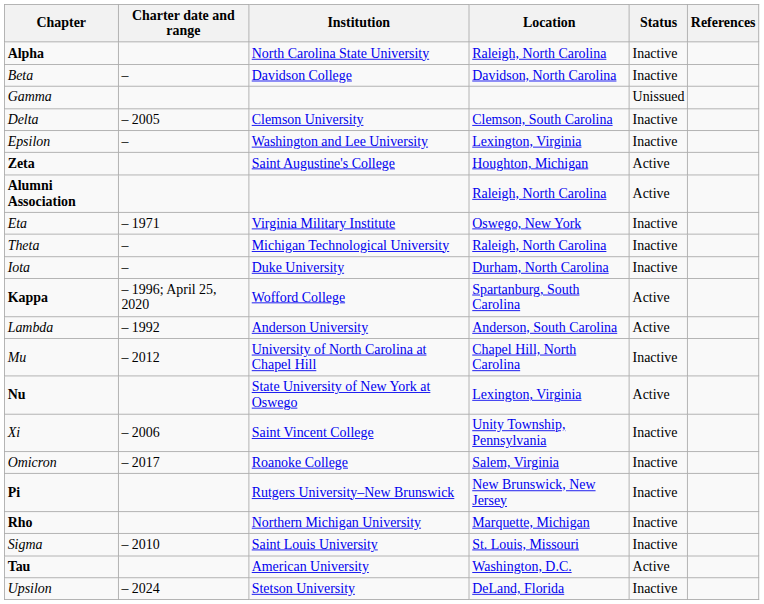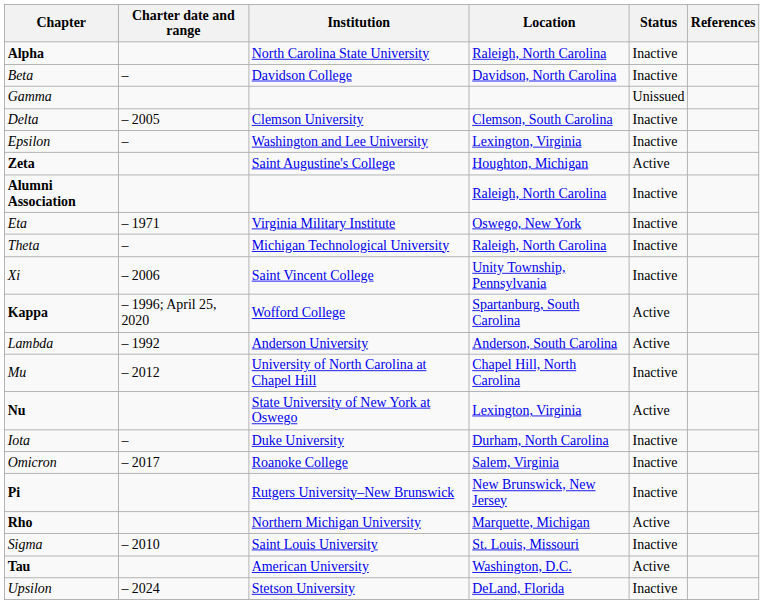Alumni Association | Status: Active -> Inactive
rows swapped: Iota <-> Xi
Rho | Status: Inactive -> Active
